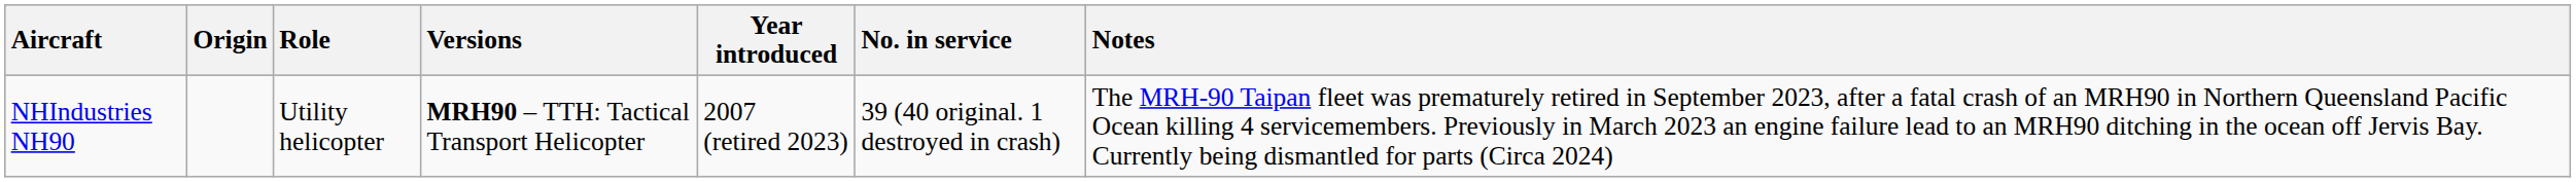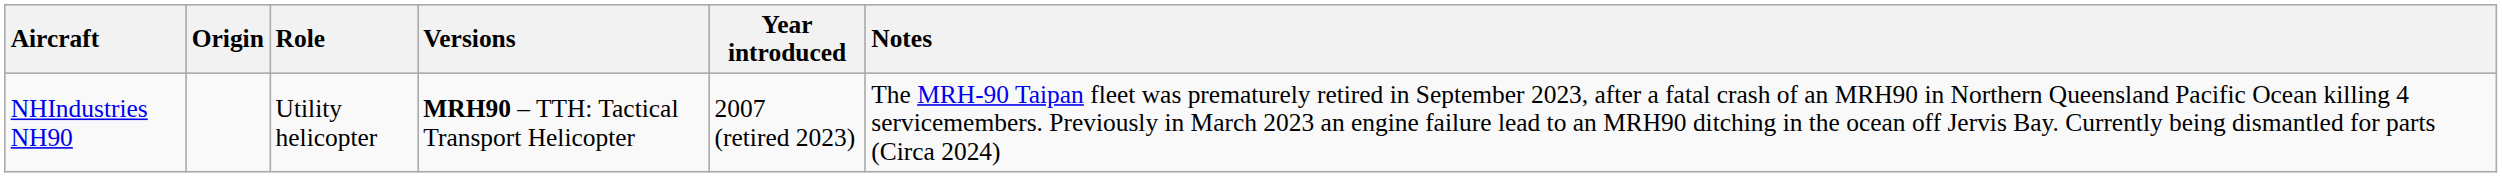- column: No. in service | 39 (40 original. 1 destroyed in crash)
